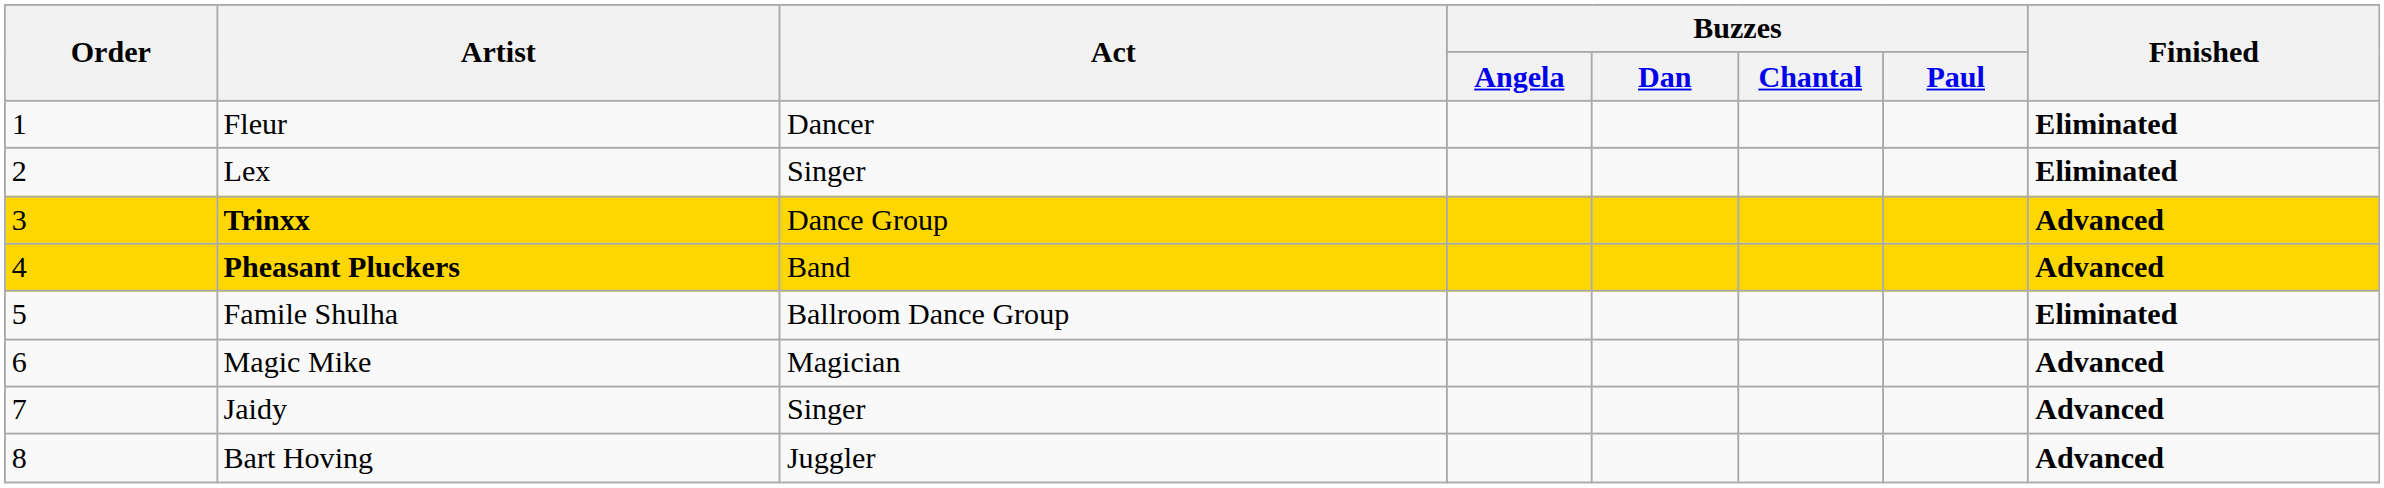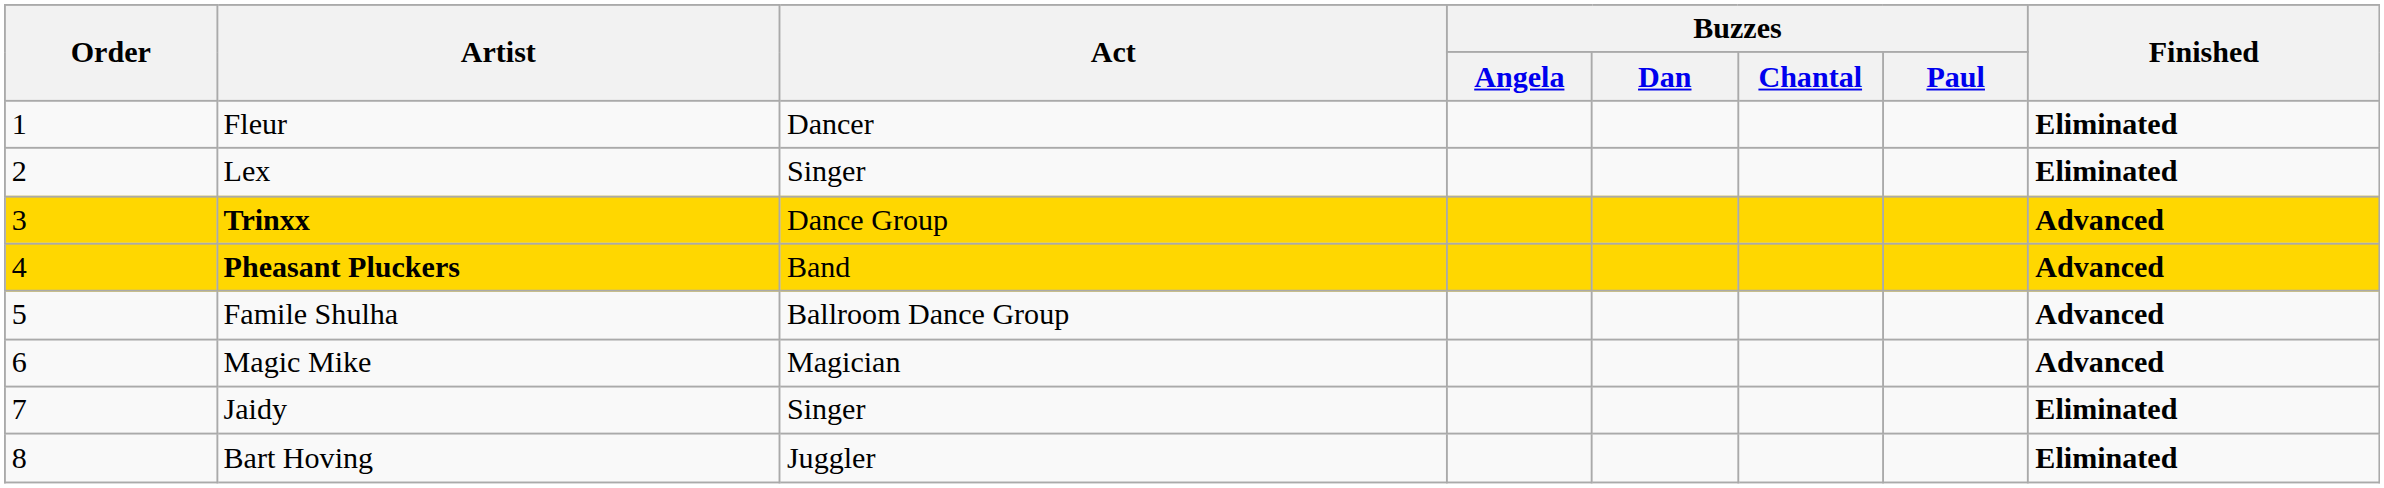Famile Shulha | Finished: Eliminated -> Advanced
Jaidy | Finished: Advanced -> Eliminated
Bart Hoving | Finished: Advanced -> Eliminated
